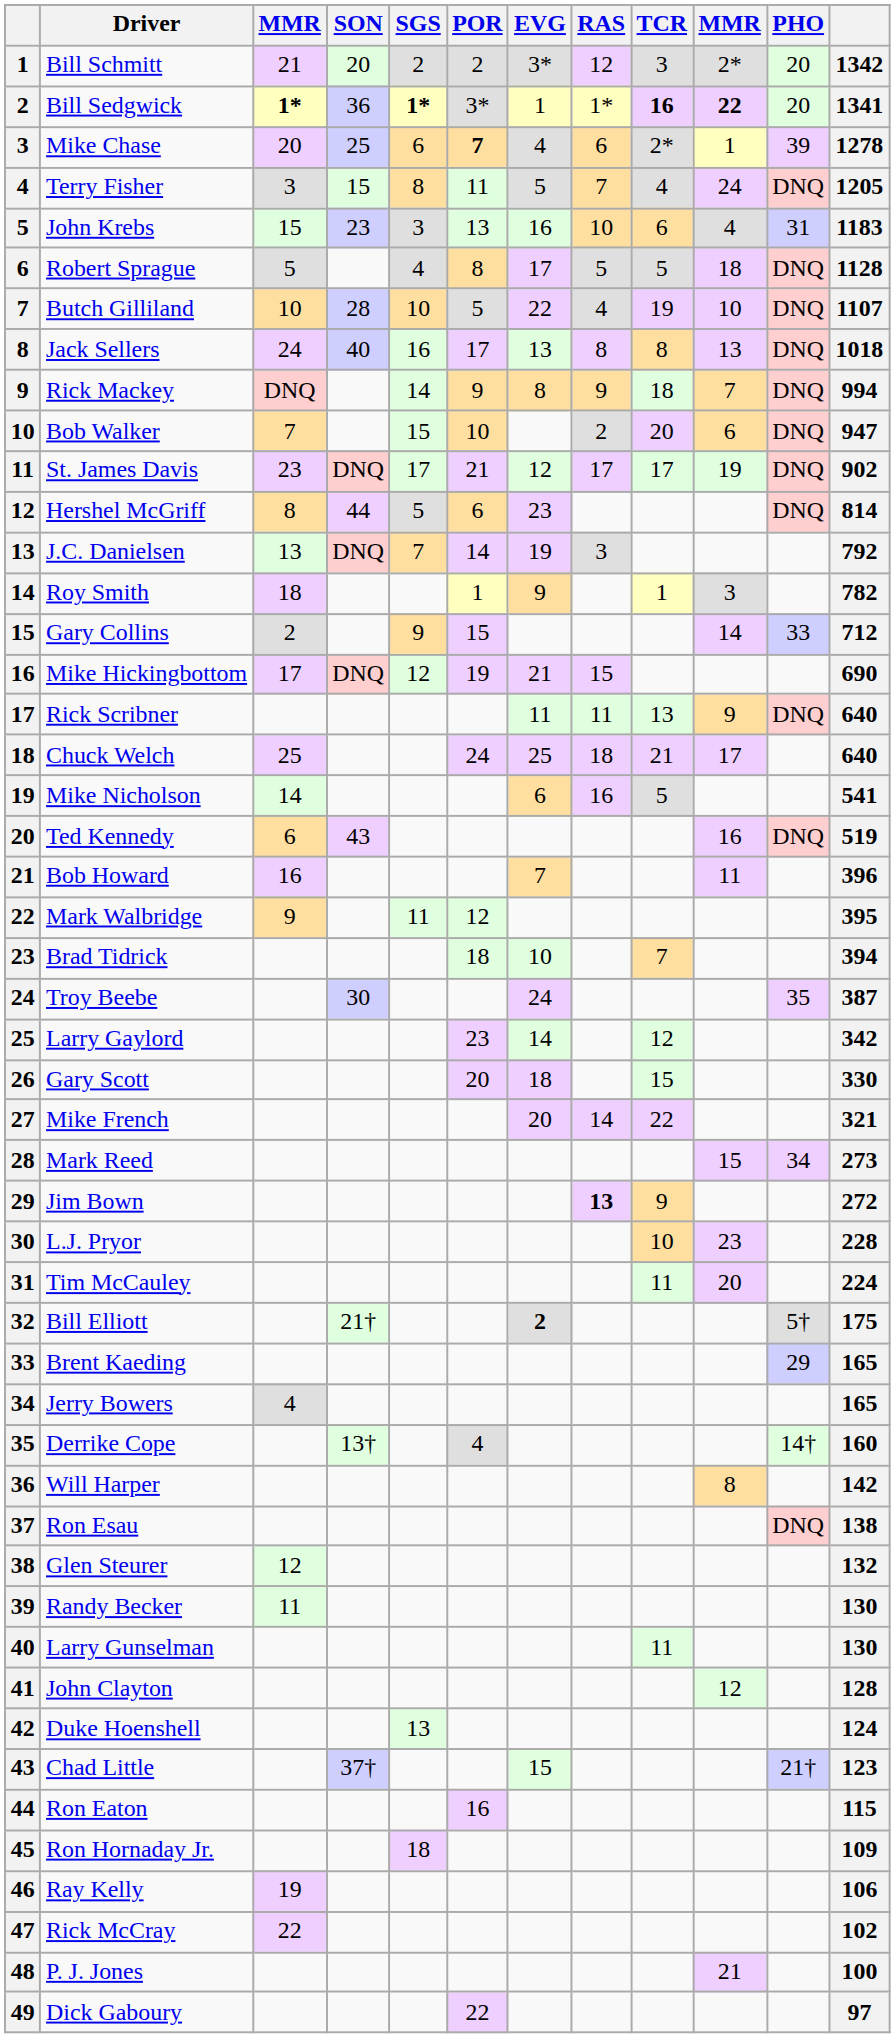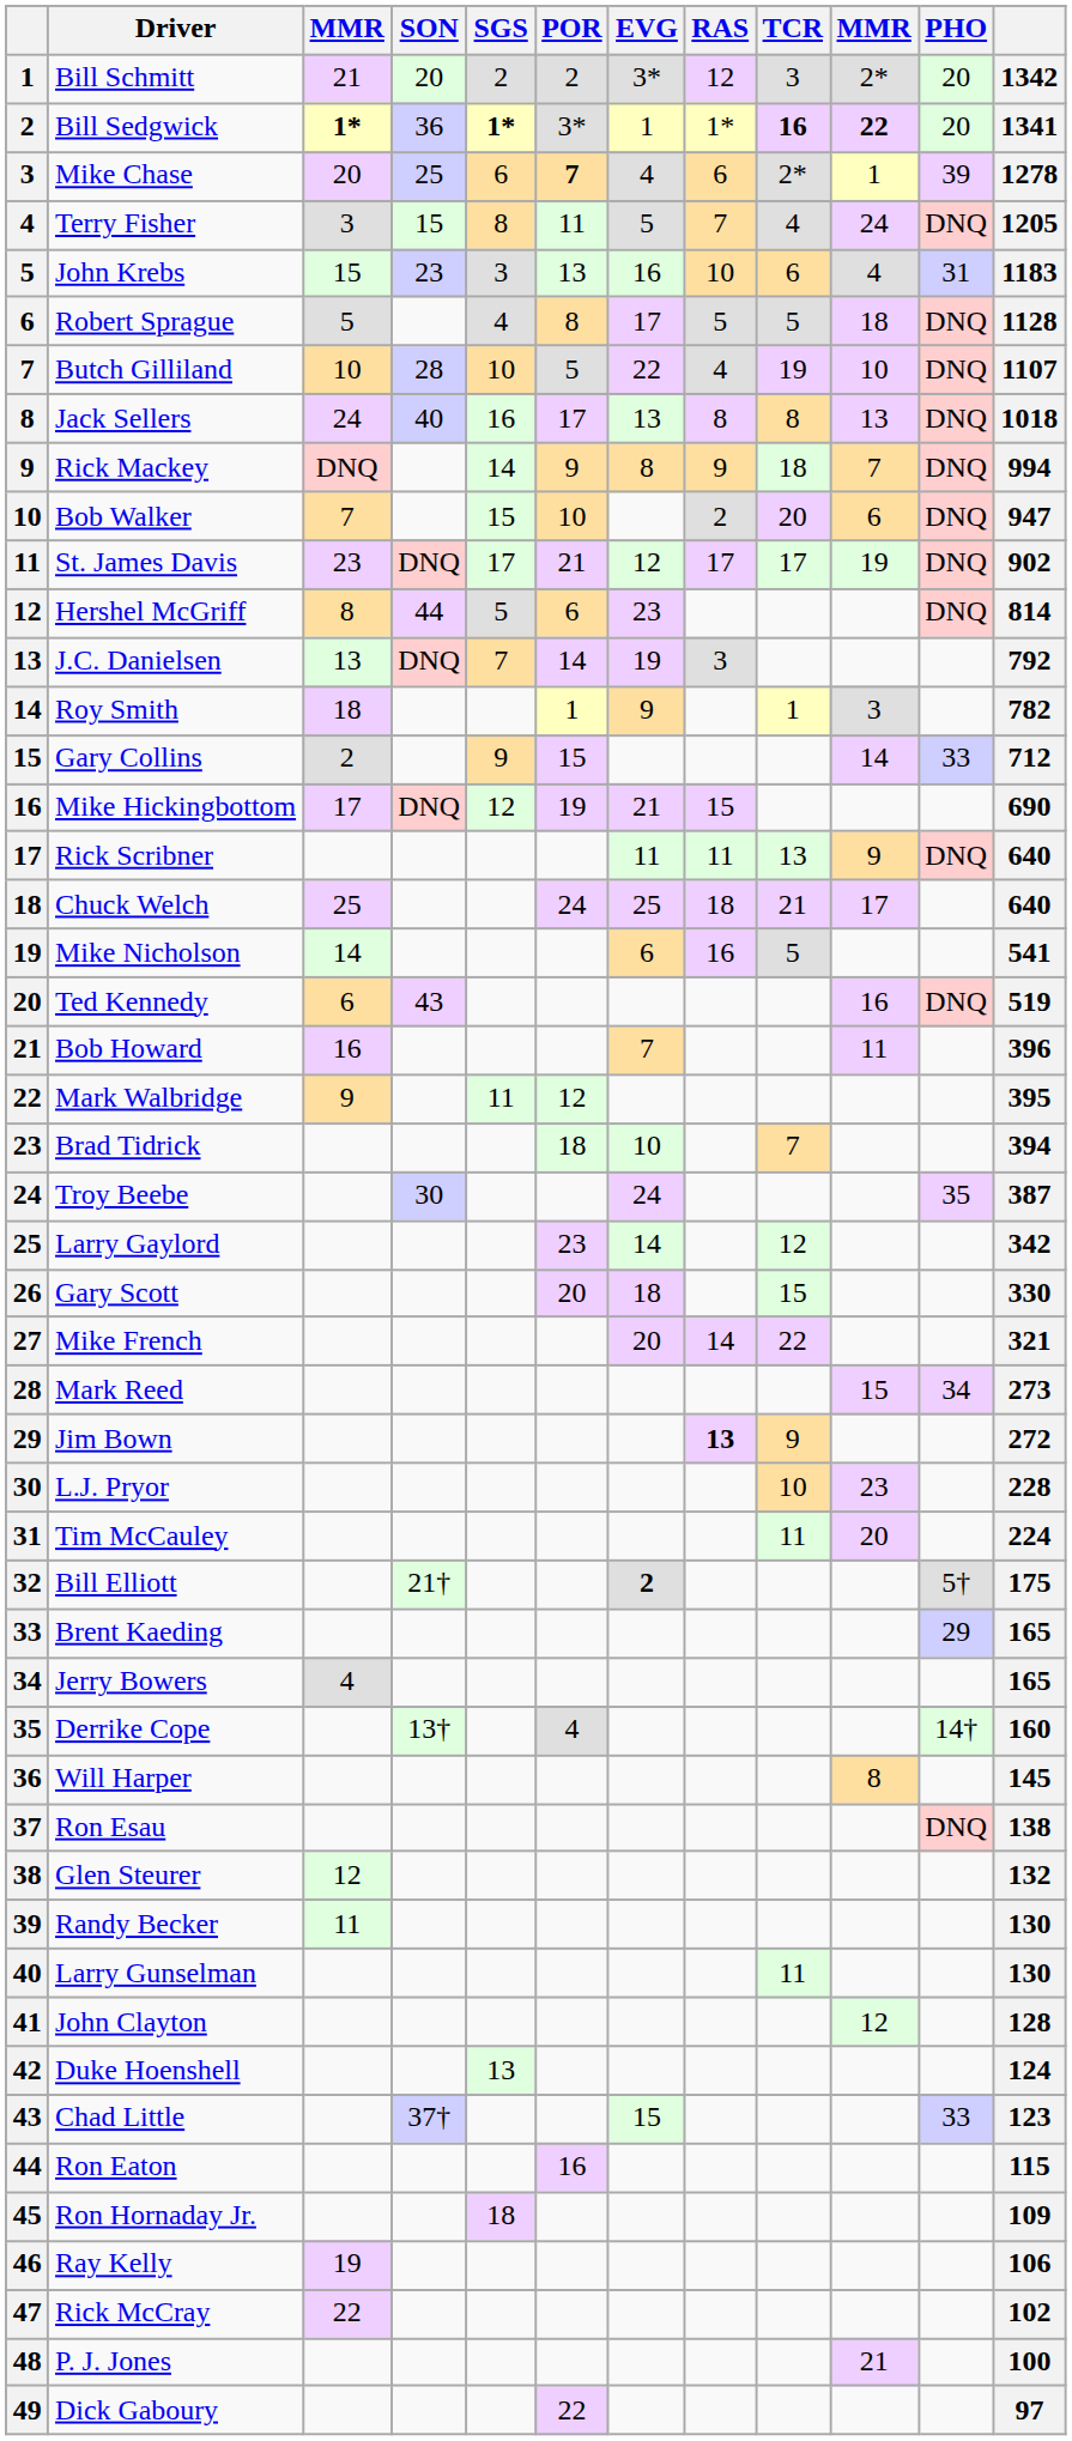Will Harper | column 12: 142 -> 145
Chad Little | PHO: 21† -> 33
